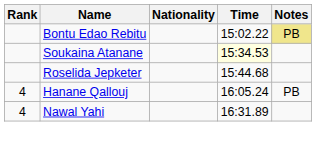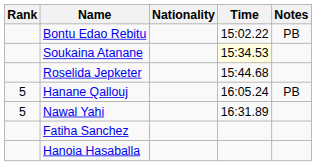Bontu Edao Rebitu | Notes: khaki background -> no background
Hanane Qallouj | Rank: 4 -> 5
Nawal Yahi | Rank: 4 -> 5
+ row: Fatiha Sanchez
+ row: Hanoia Hasaballa
